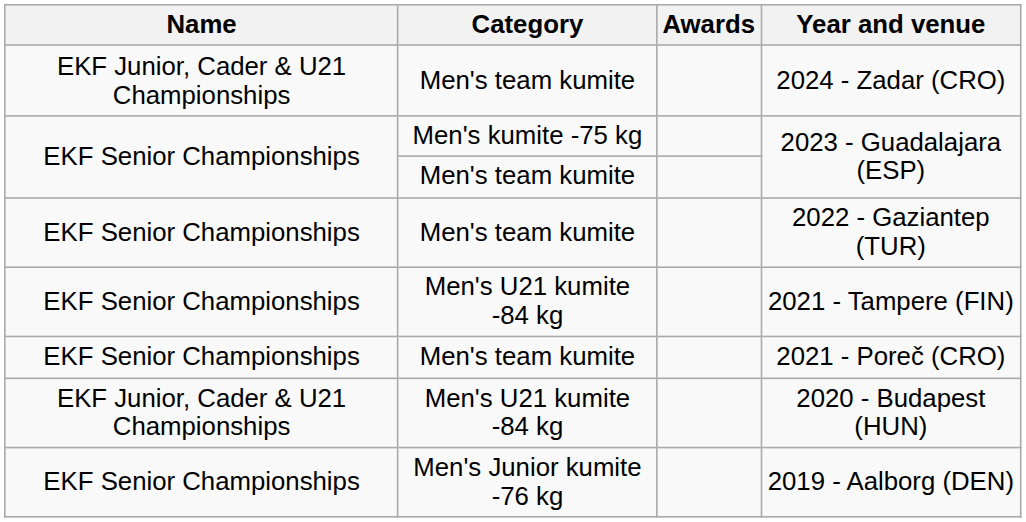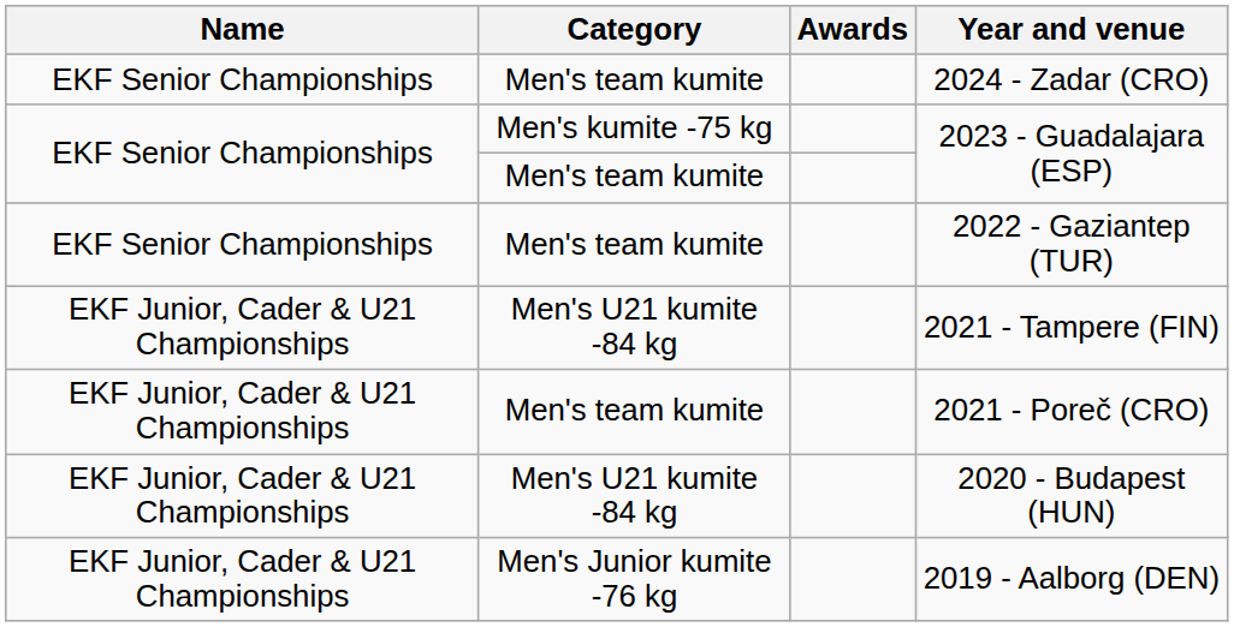2024 - Zadar (CRO) | Name: EKF Junior, Cader & U21 Championships -> EKF Senior Championships
2021 - Tampere (FIN) | Name: EKF Senior Championships -> EKF Junior, Cader & U21 Championships
2021 - Poreč (CRO) | Name: EKF Senior Championships -> EKF Junior, Cader & U21 Championships
2019 - Aalborg (DEN) | Name: EKF Senior Championships -> EKF Junior, Cader & U21 Championships
